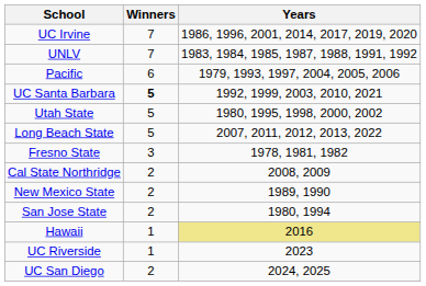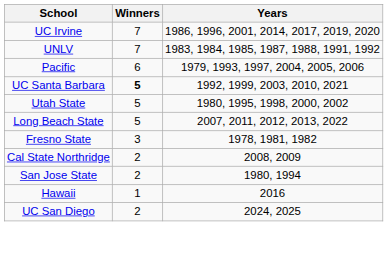- row: New Mexico State | 2 | 1989, 1990
Hawaii | Years: khaki background -> no background
- row: UC Riverside | 1 | 2023
